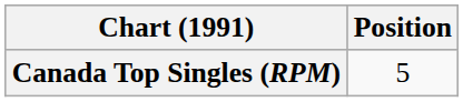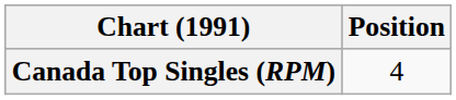Canada Top Singles (RPM) | Position: 5 -> 4
